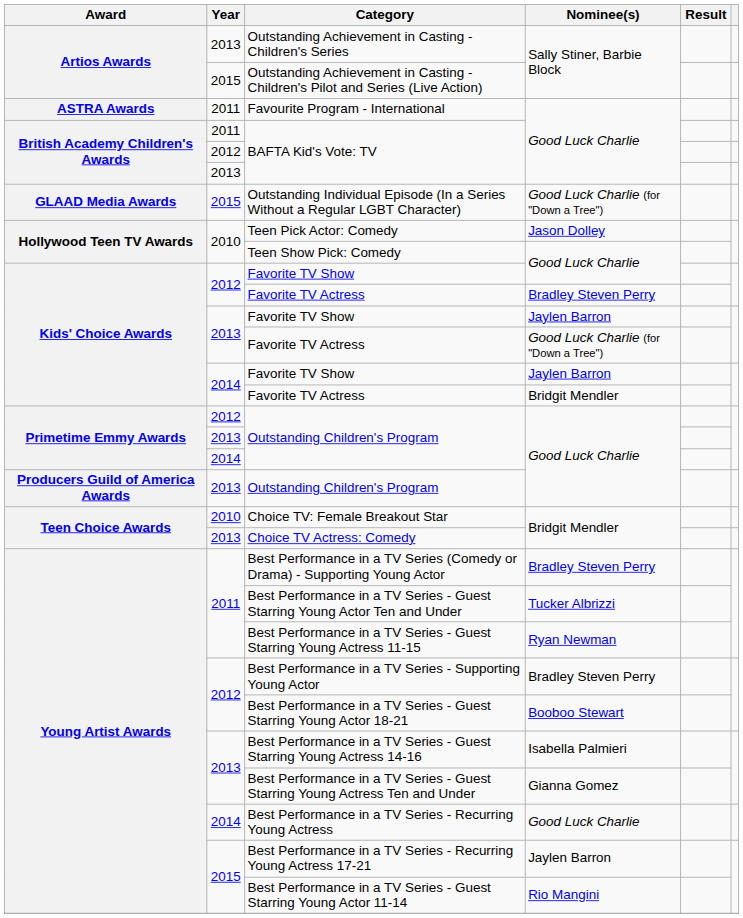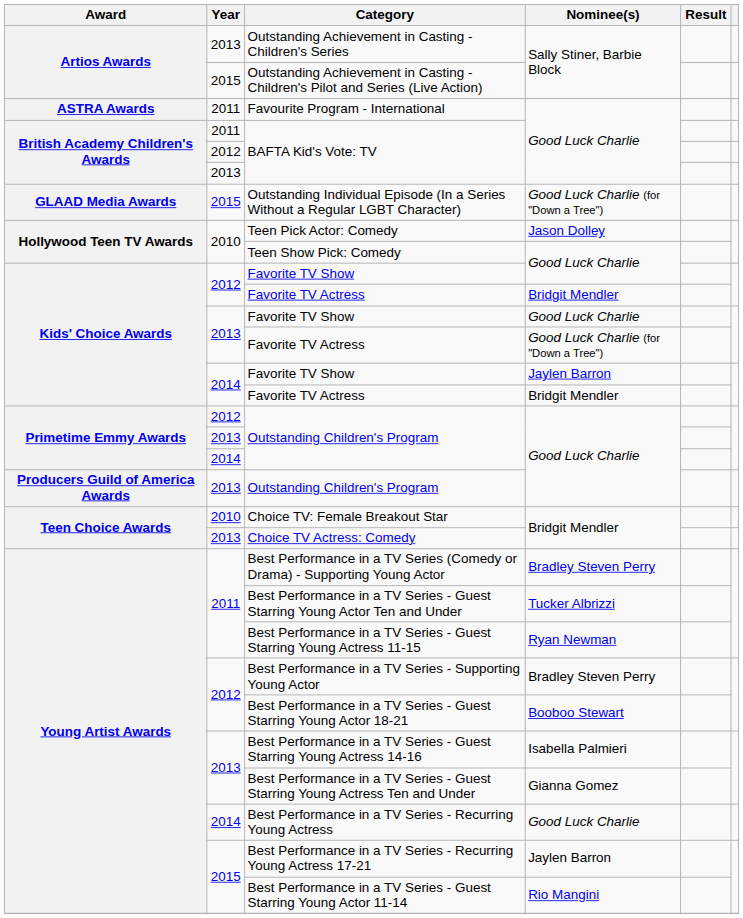2012 / Favorite TV Actress | Nominee(s): Bradley Steven Perry -> Bridgit Mendler
2013 / Favorite TV Show | Nominee(s): Jaylen Barron -> Good Luck Charlie
